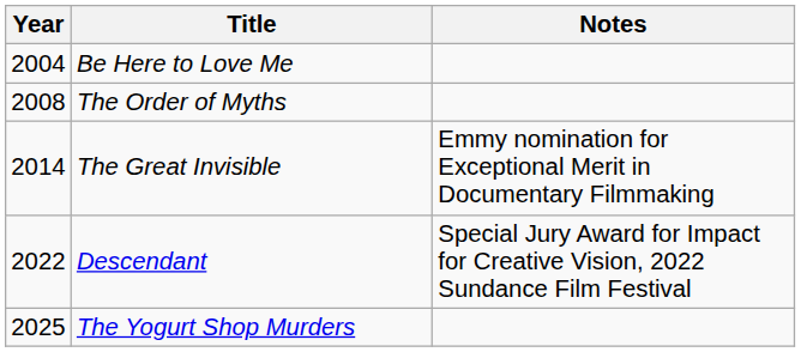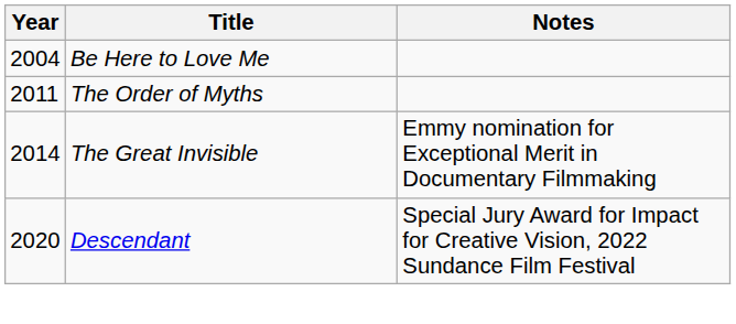The Order of Myths | Year: 2008 -> 2011
Descendant | Year: 2022 -> 2020
- row: 2025 | The Yogurt Shop Murders
